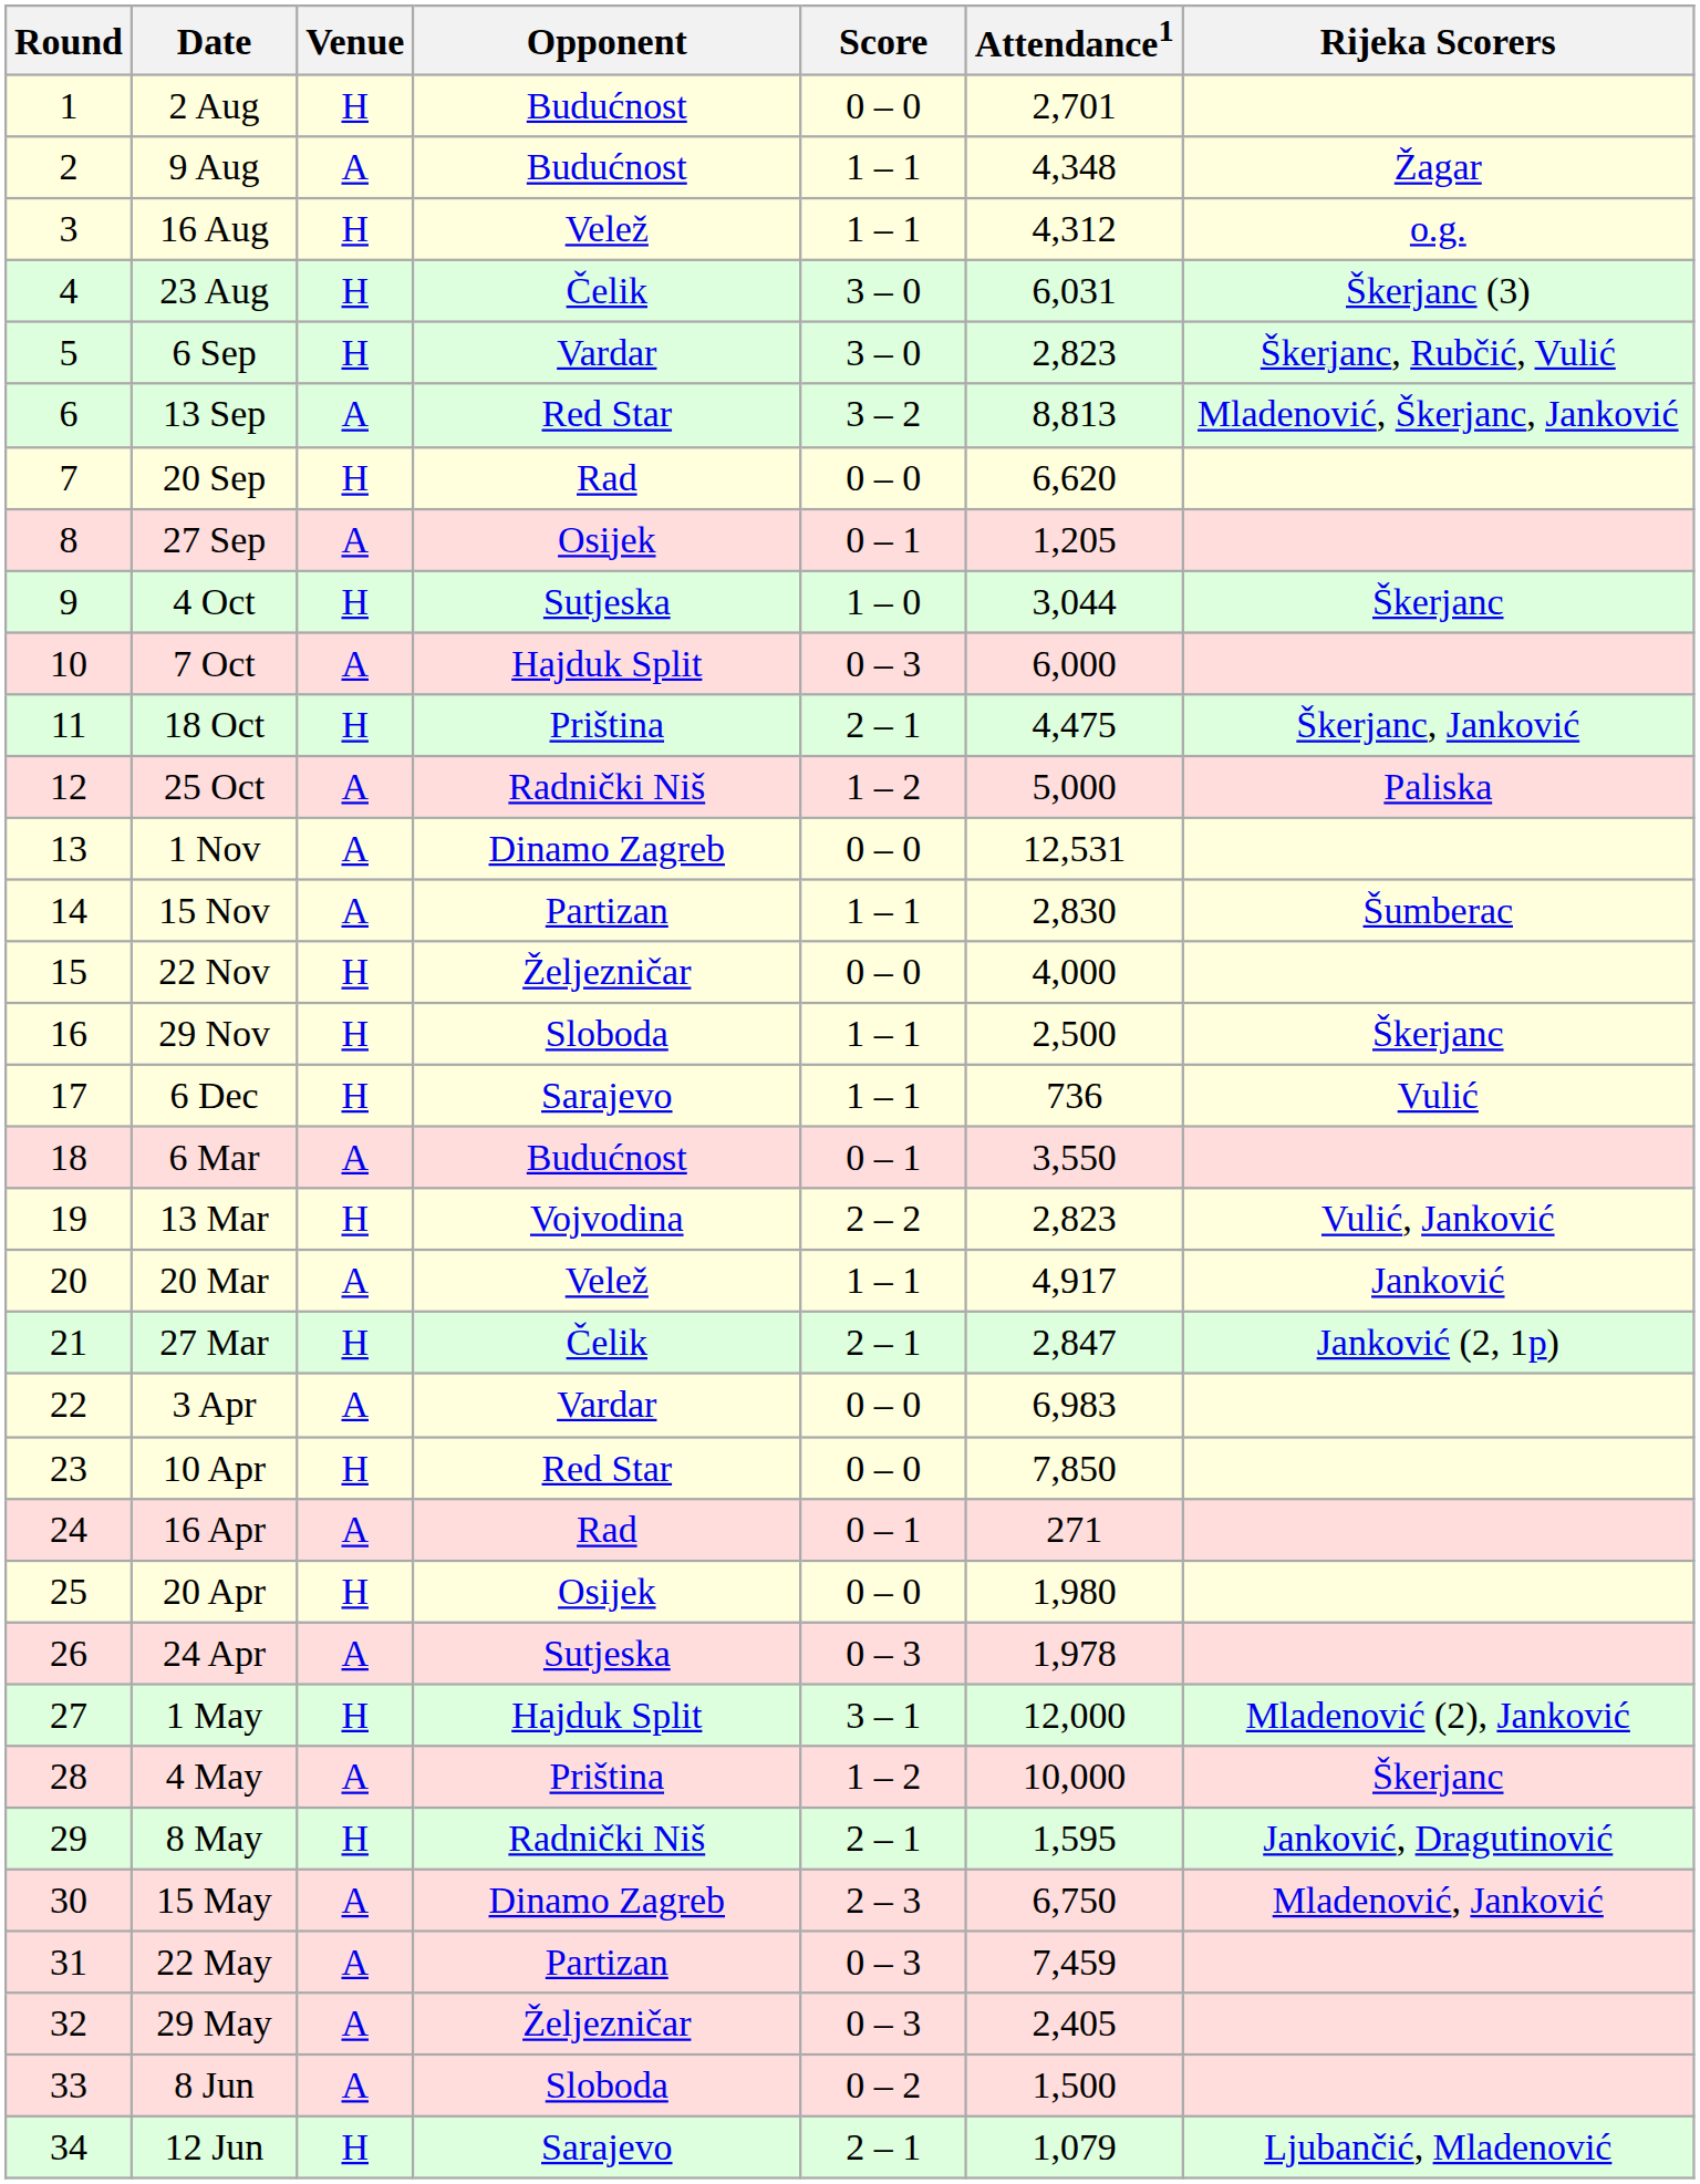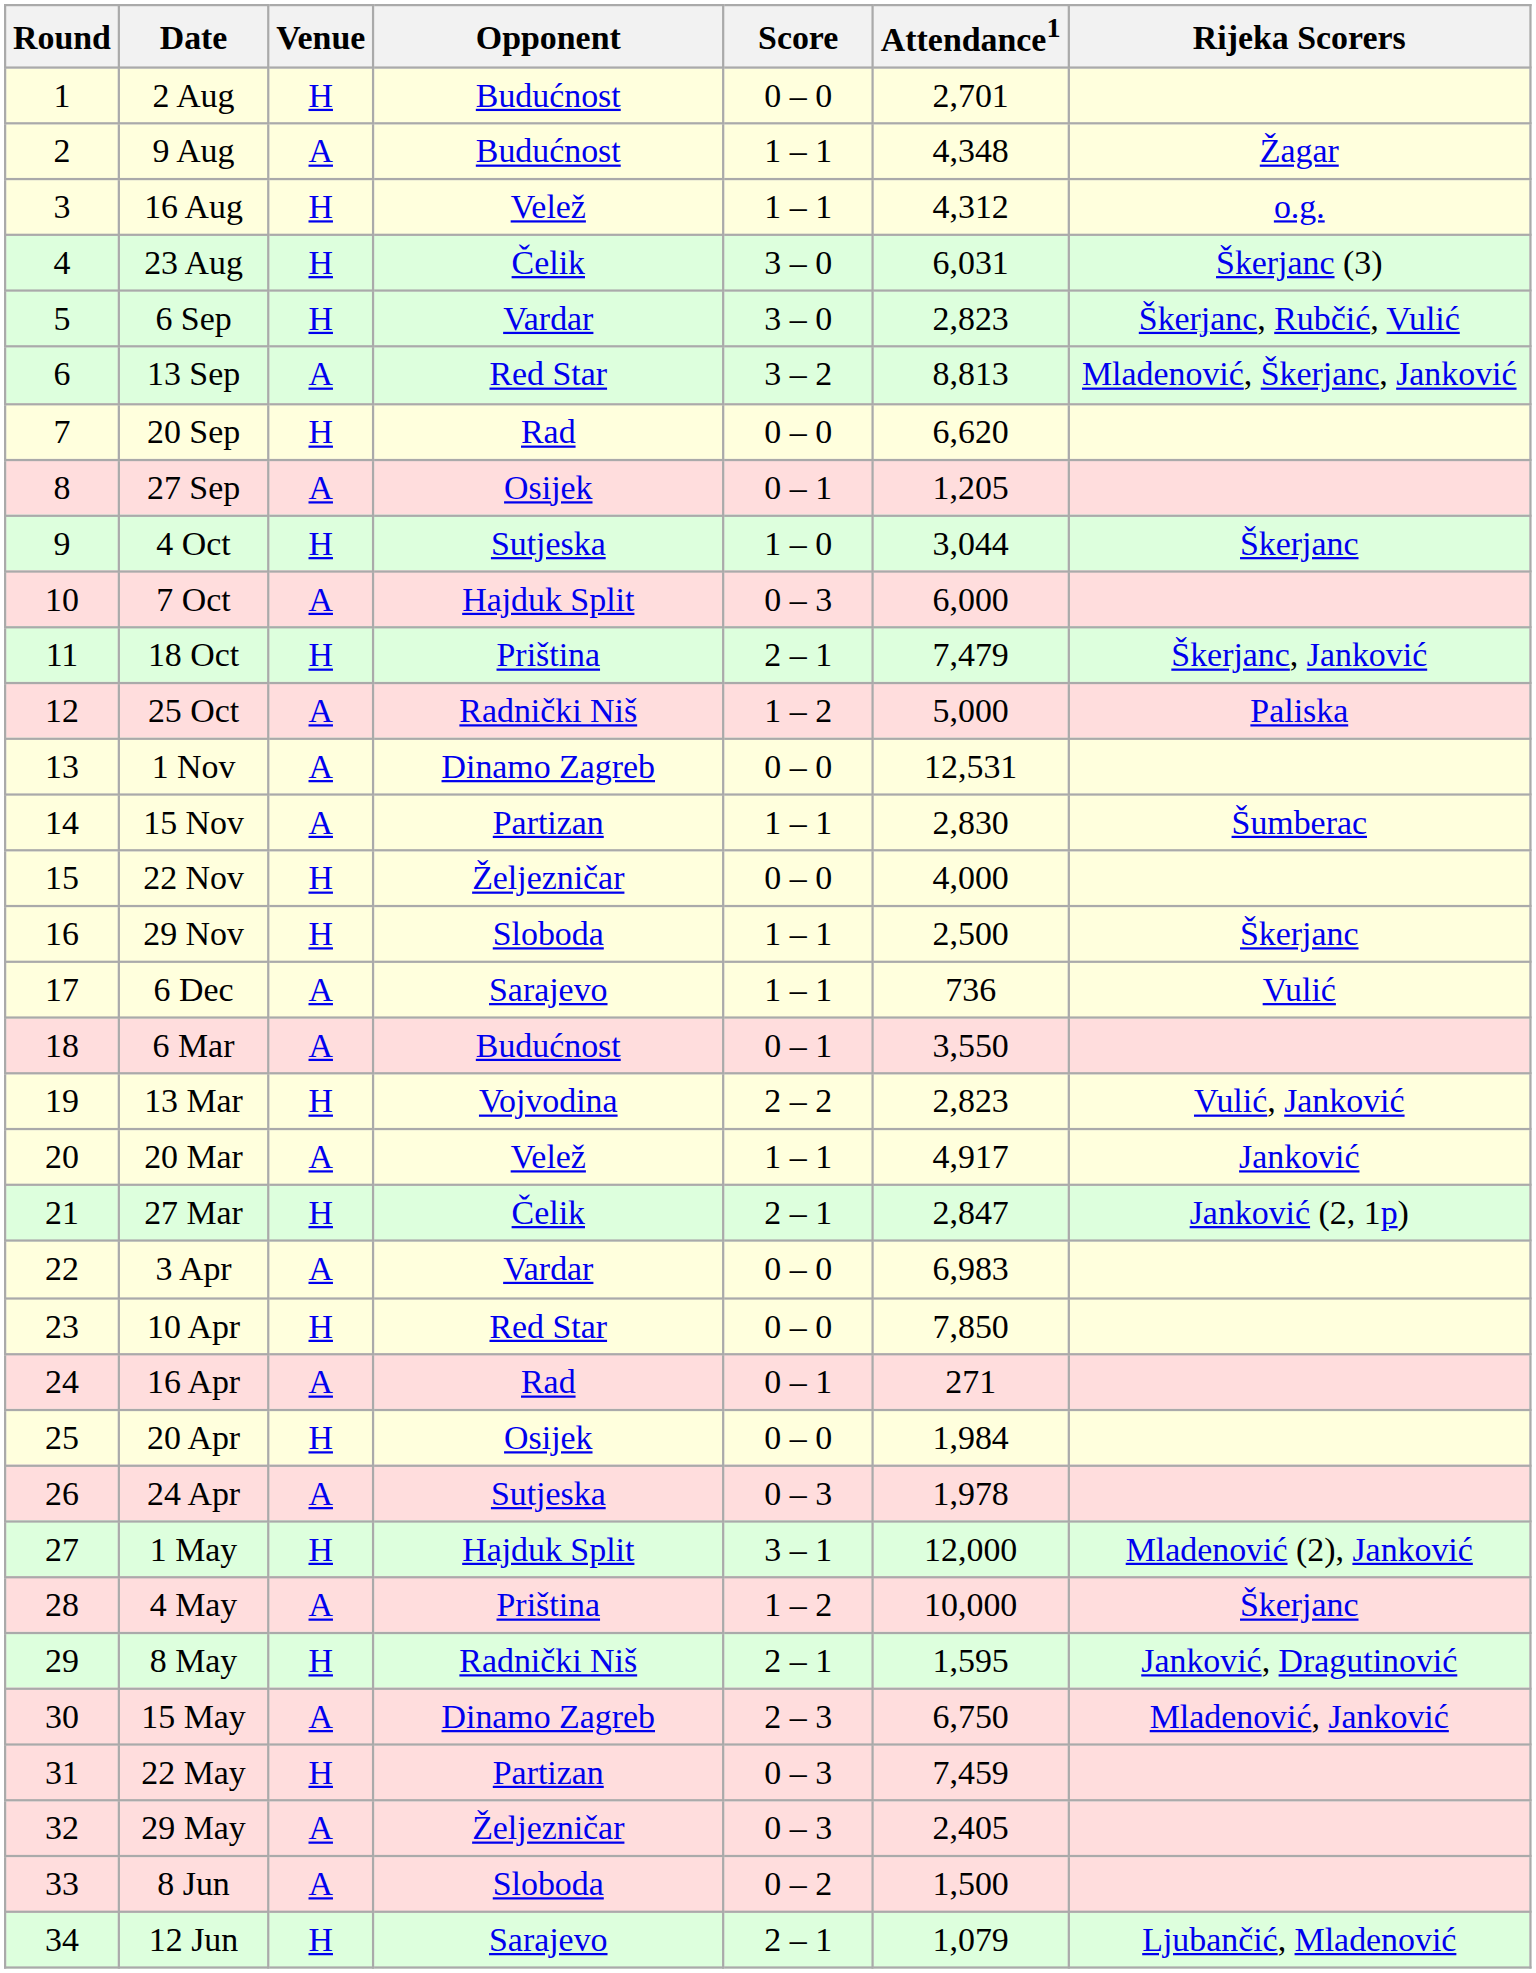18 Oct | Attendance1: 4,475 -> 7,479
6 Dec | Venue: H -> A
20 Apr | Attendance1: 1,980 -> 1,984
22 May | Venue: A -> H
